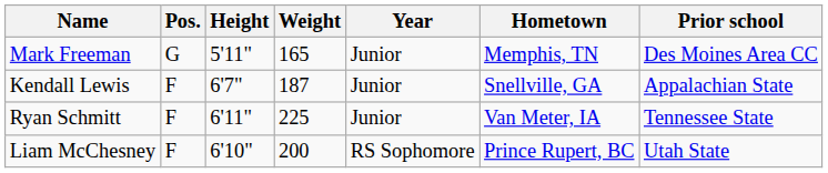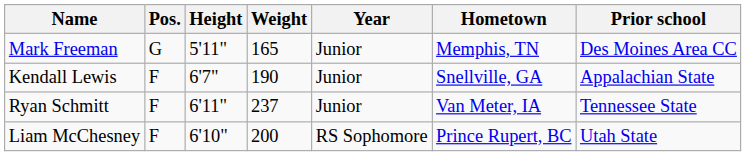Kendall Lewis | Weight: 187 -> 190
Ryan Schmitt | Weight: 225 -> 237
